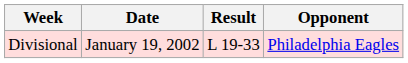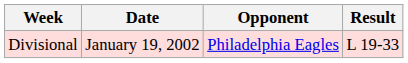columns swapped: Opponent <-> Result
